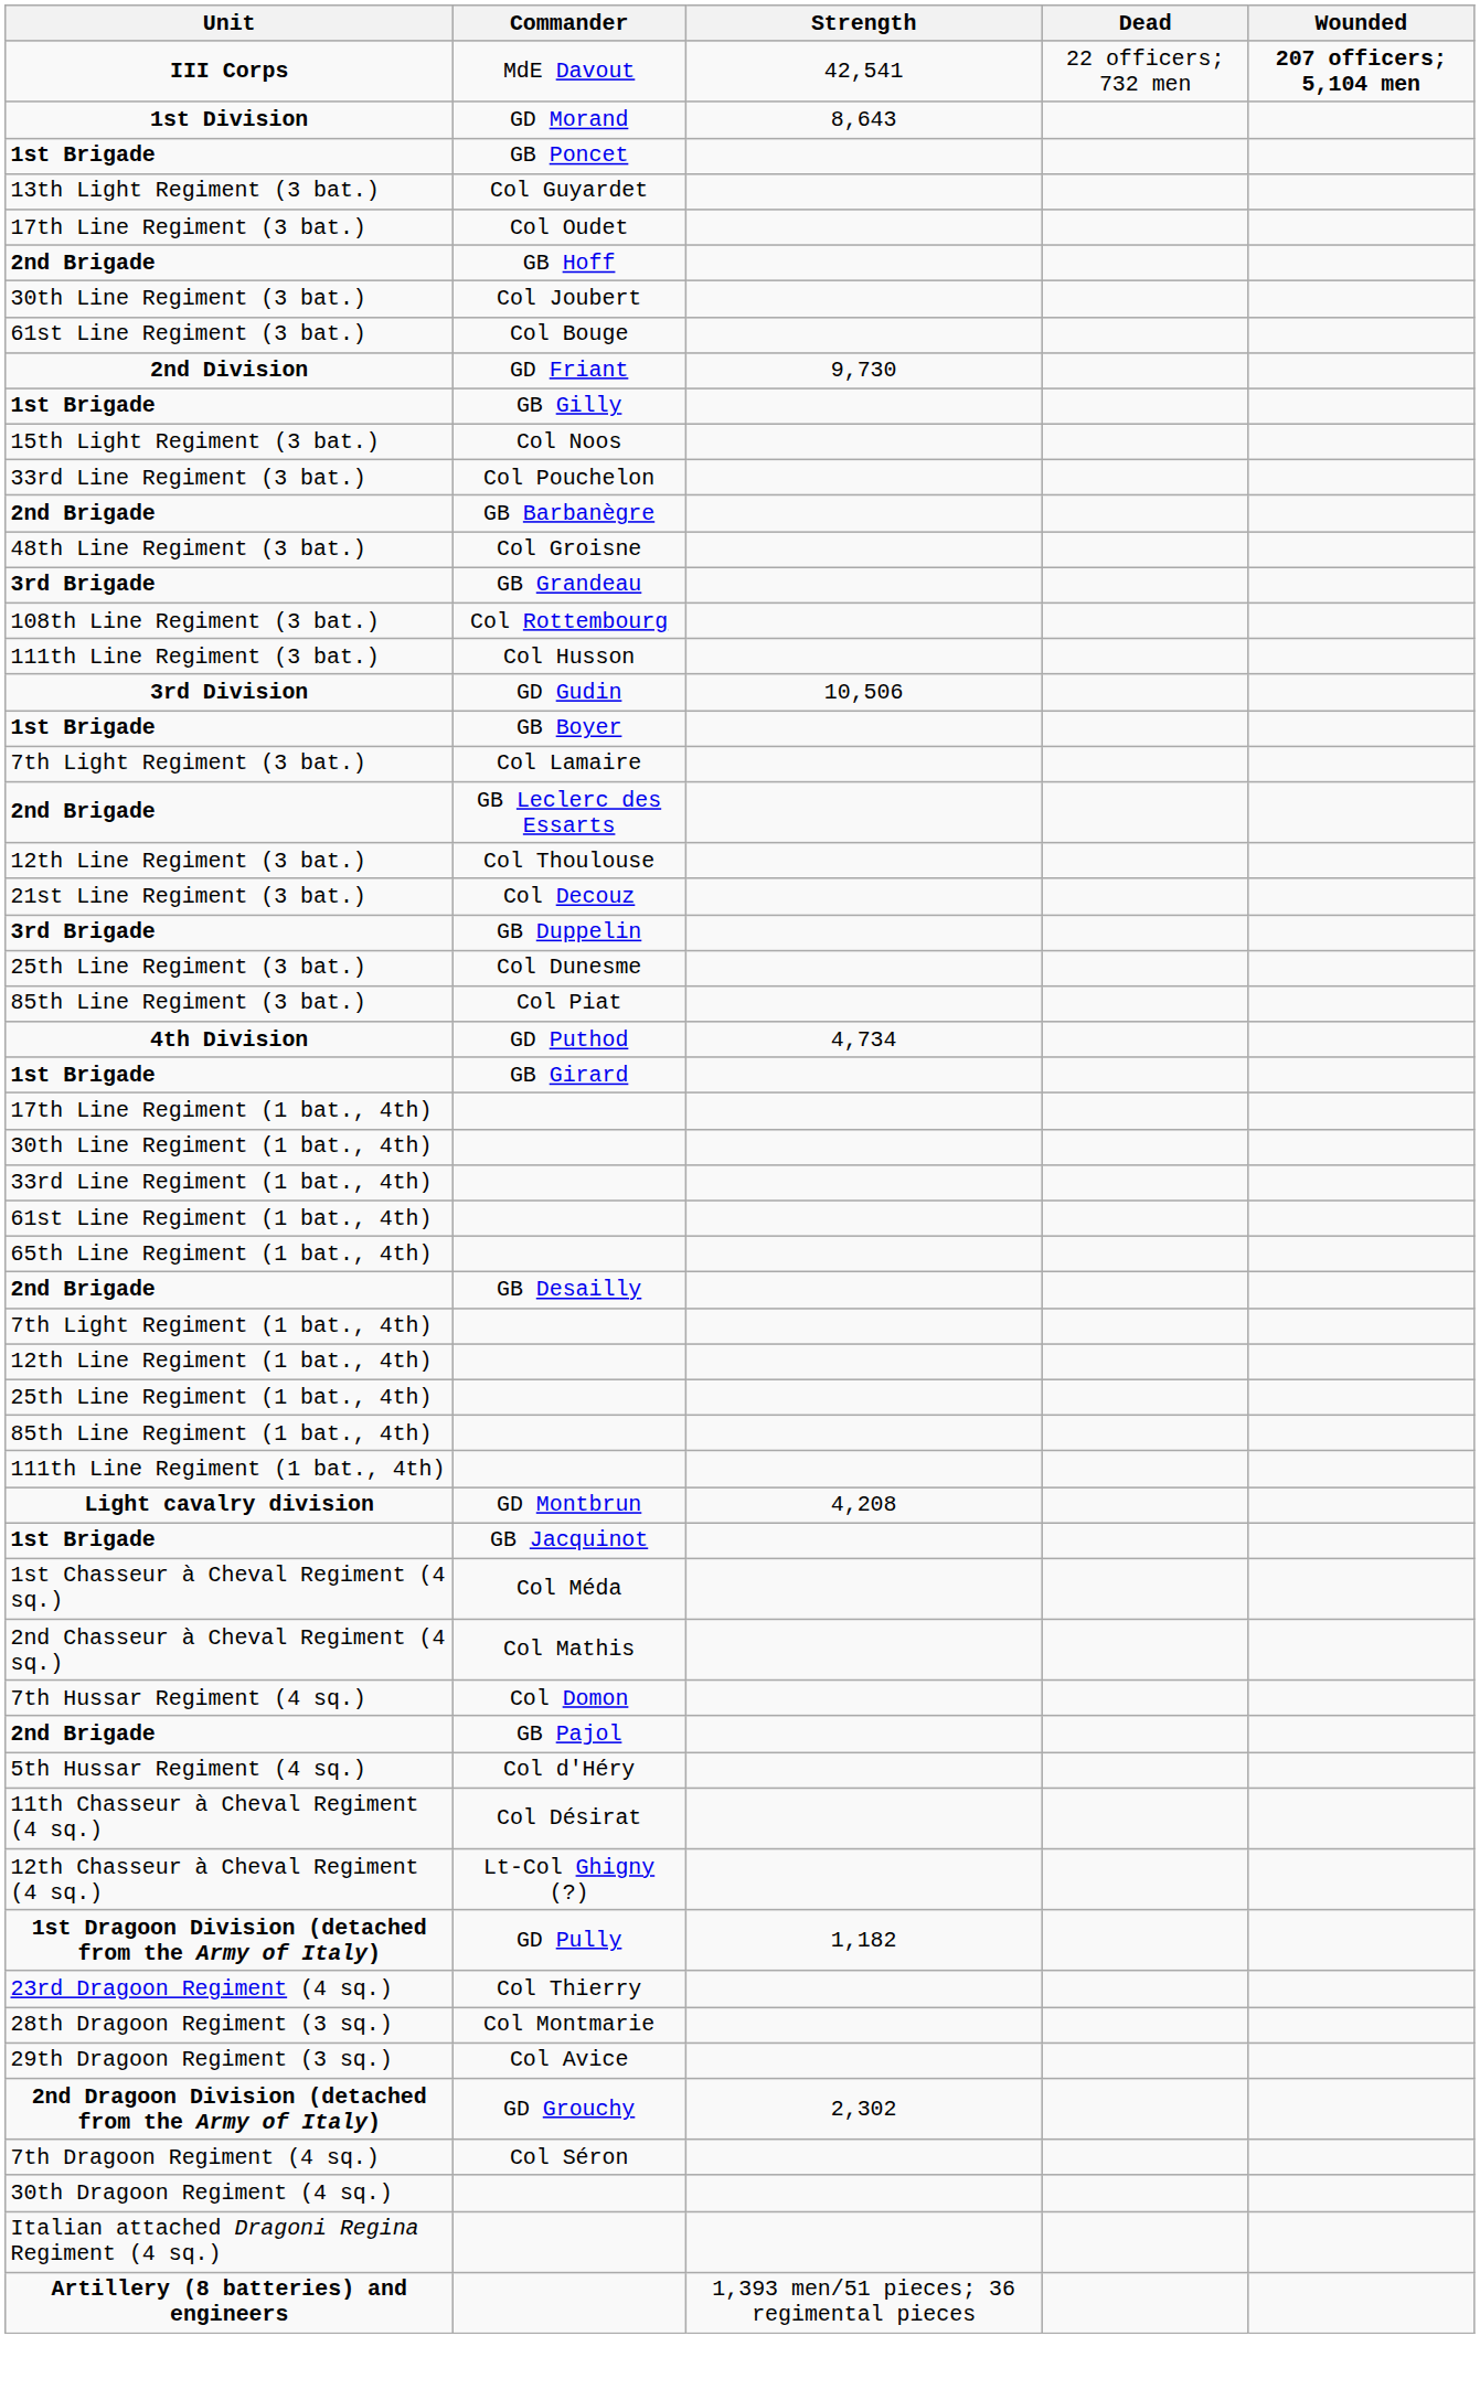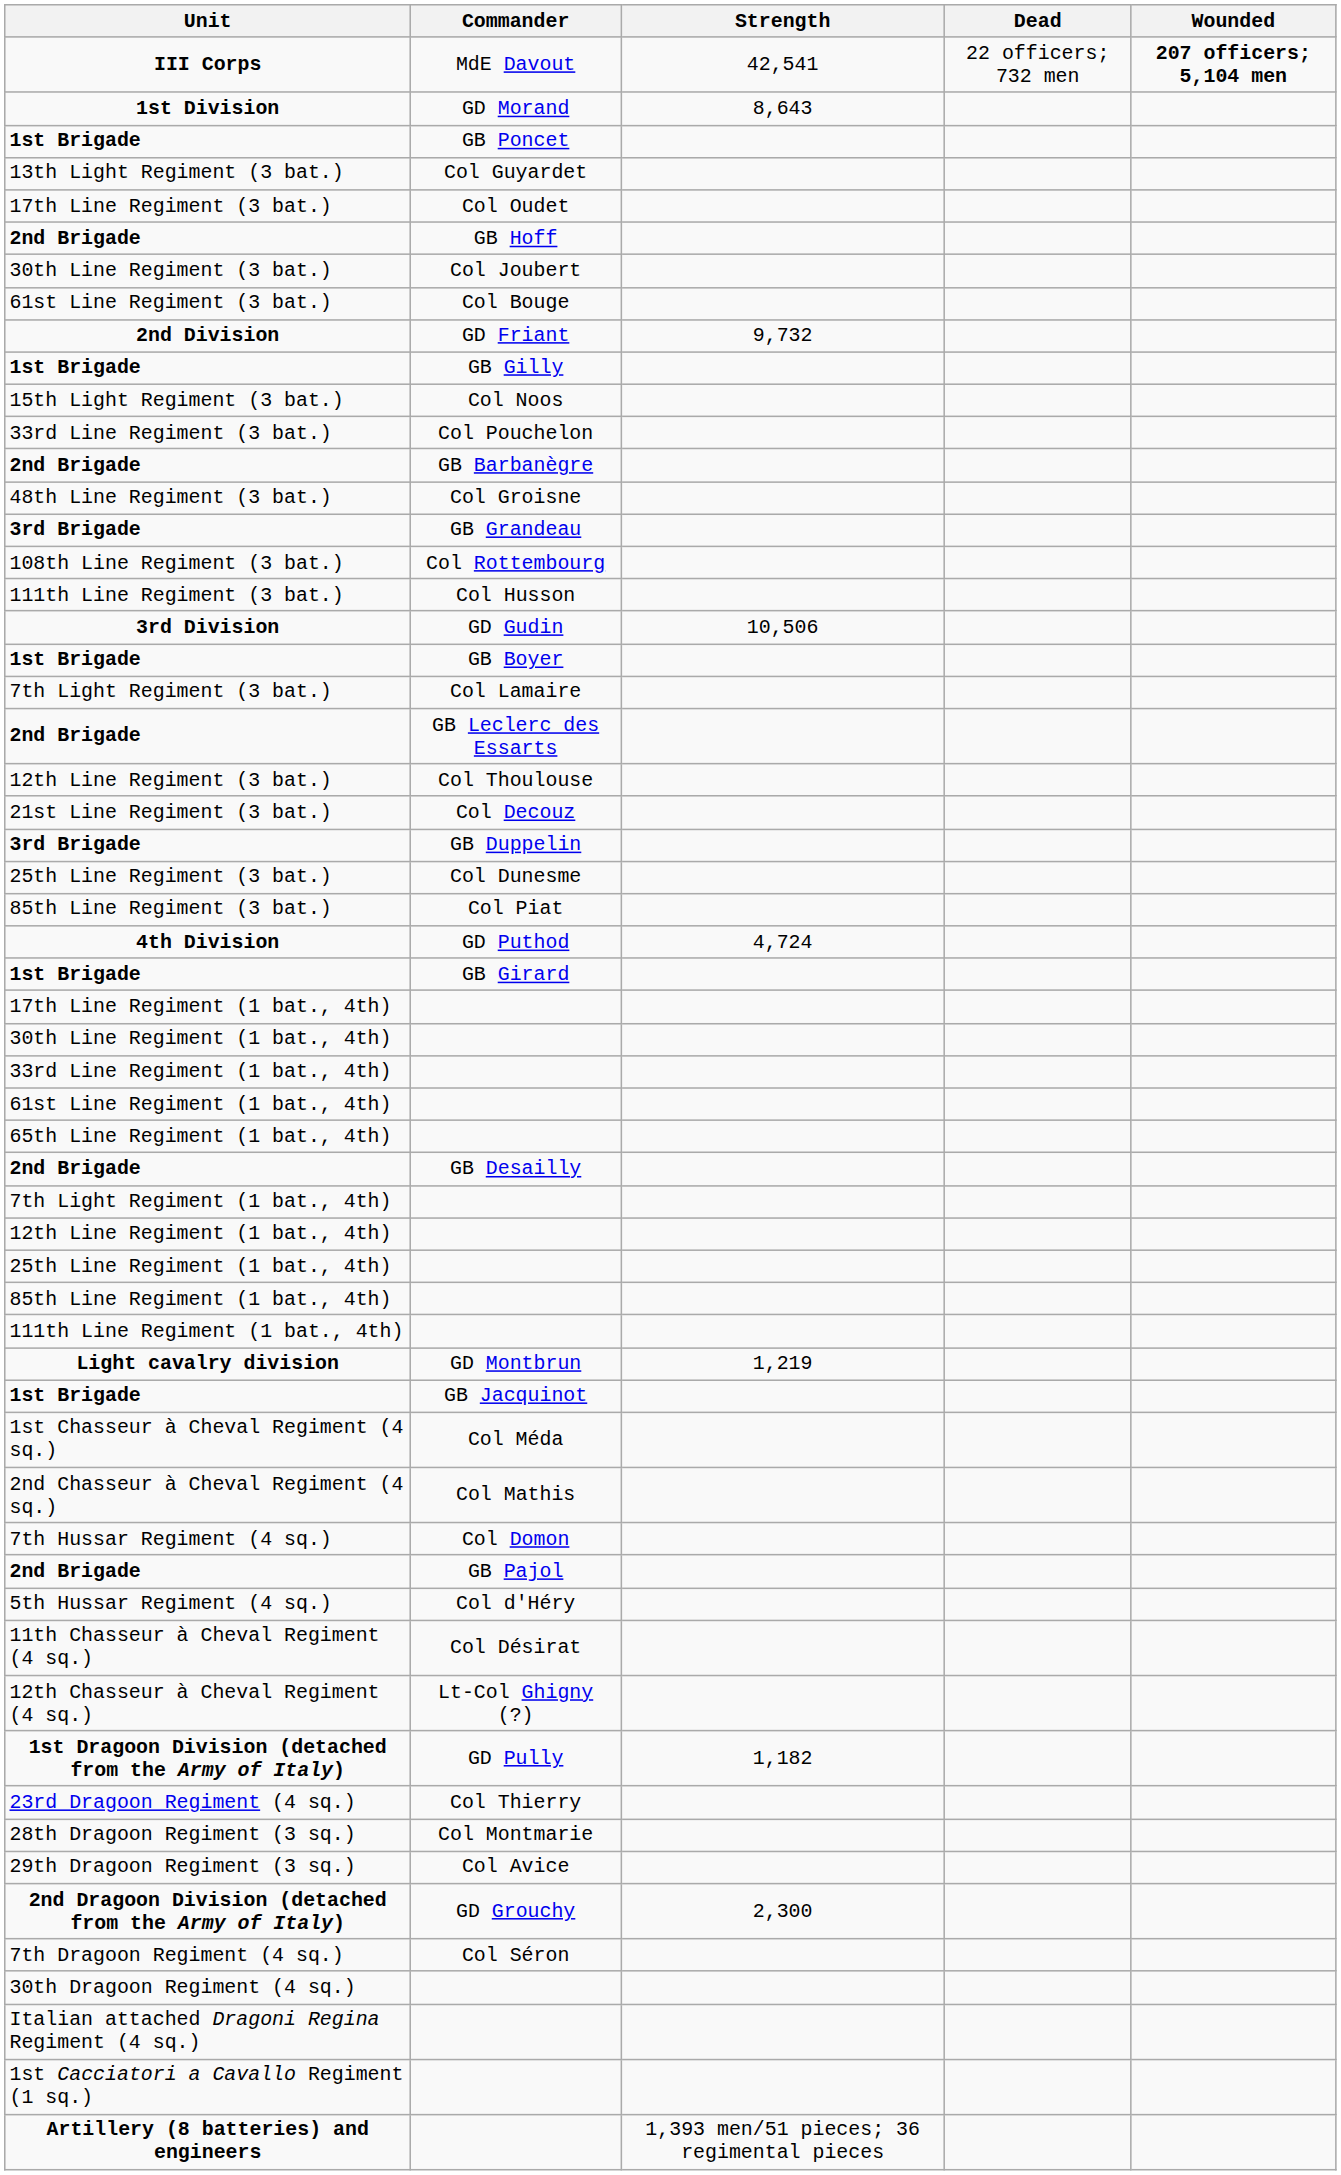2nd Division | Strength: 9,730 -> 9,732
4th Division | Strength: 4,734 -> 4,724
Light cavalry division | Strength: 4,208 -> 1,219
2nd Dragoon Division (detached from the Army of Italy) | Strength: 2,302 -> 2,300
+ row: 1st Cacciatori a Cavallo Regiment (1 sq.)
